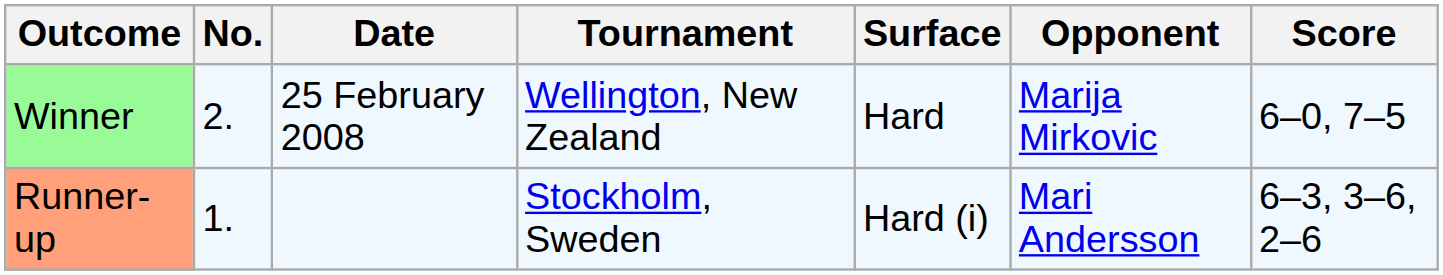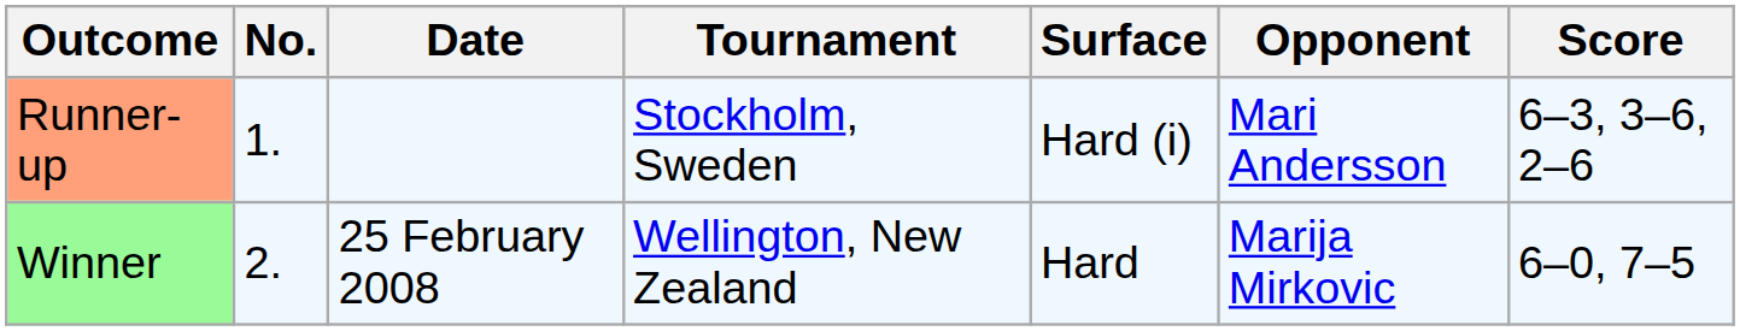rows swapped: Runner-up <-> Winner
